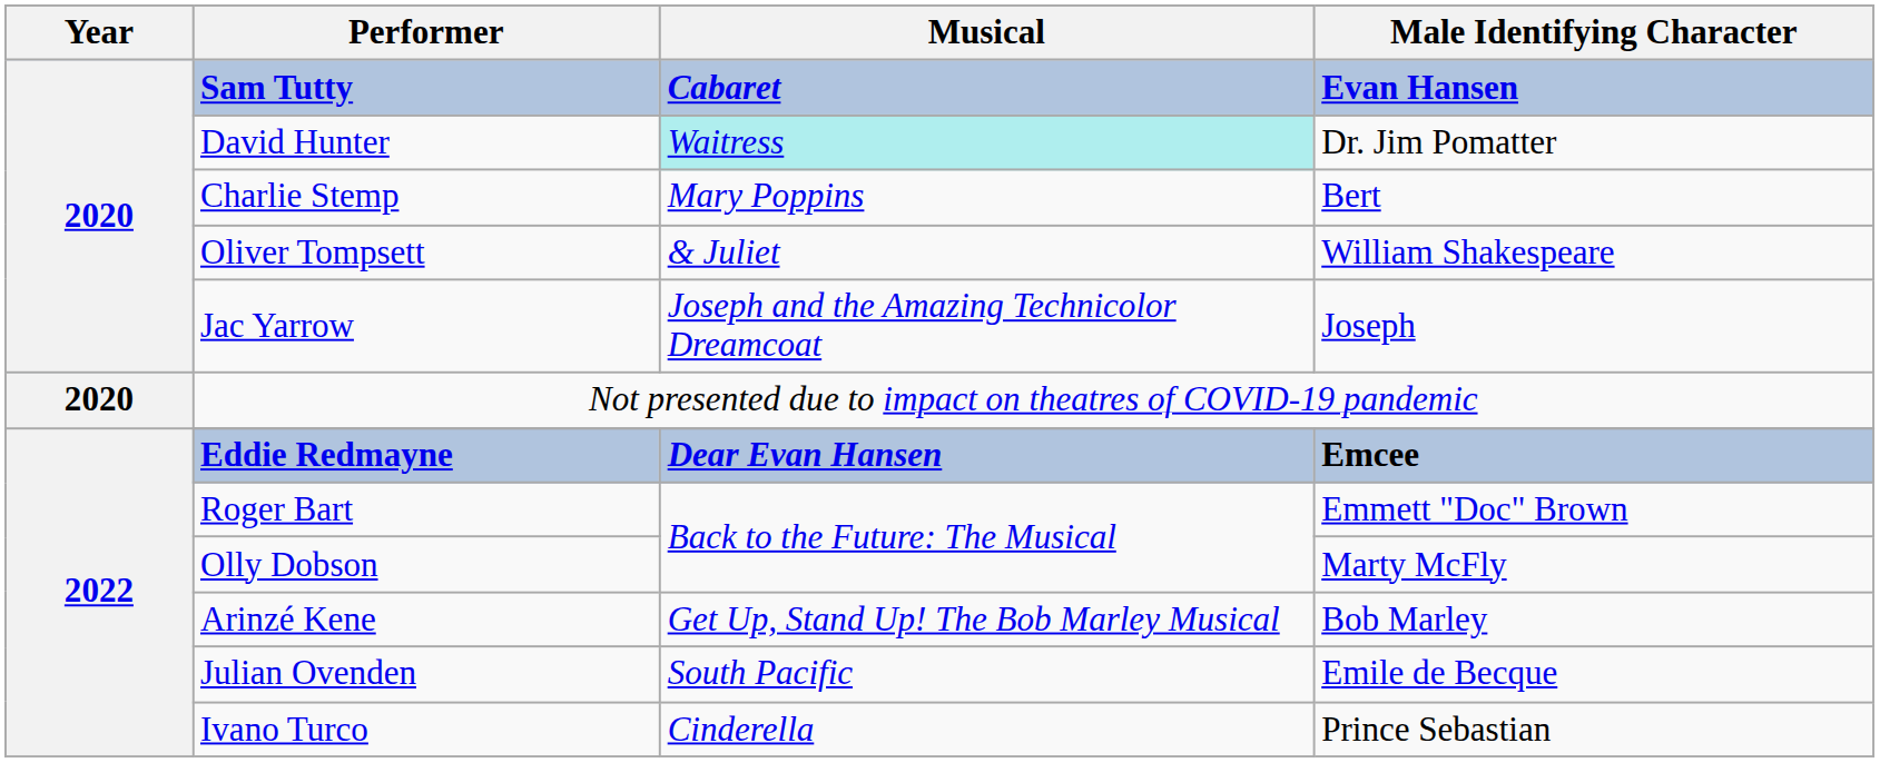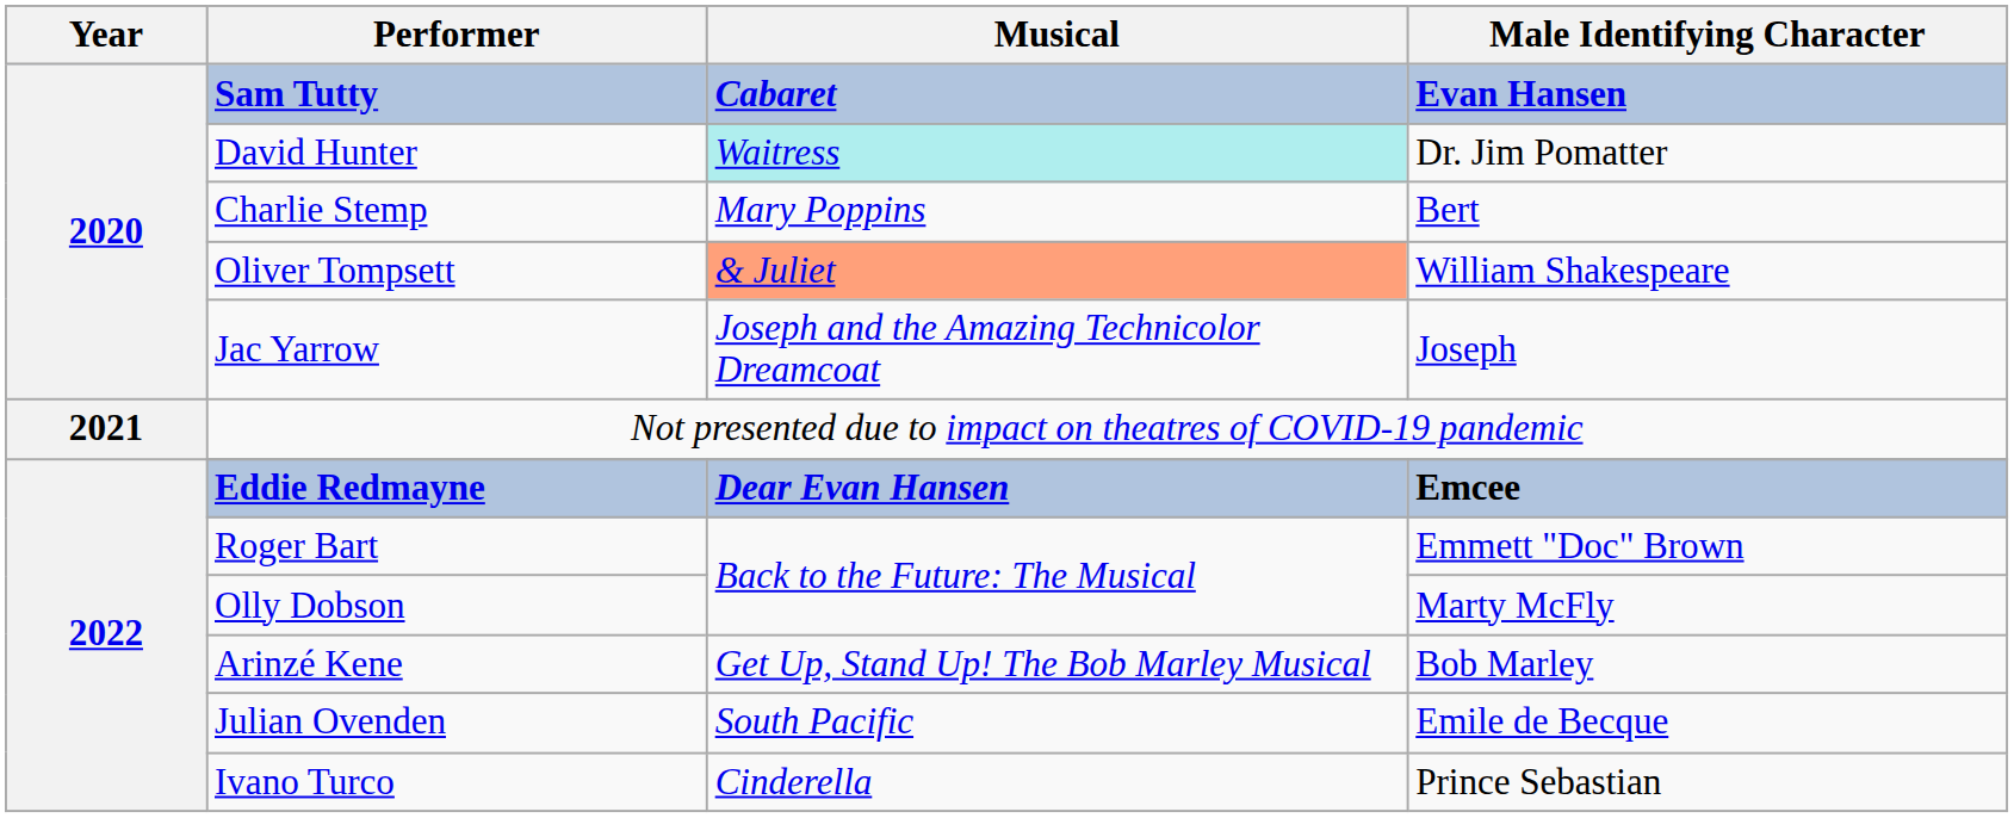Oliver Tompsett | Musical: no background -> lightsalmon background
Not presented due to impact on theatres of COVID-19 pandemic | Year: 2020 -> 2021
